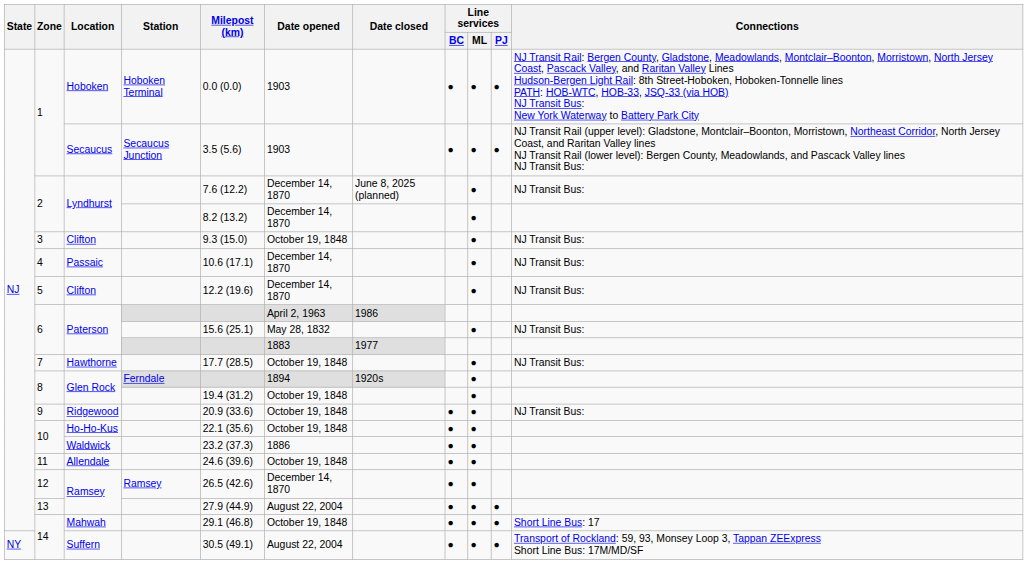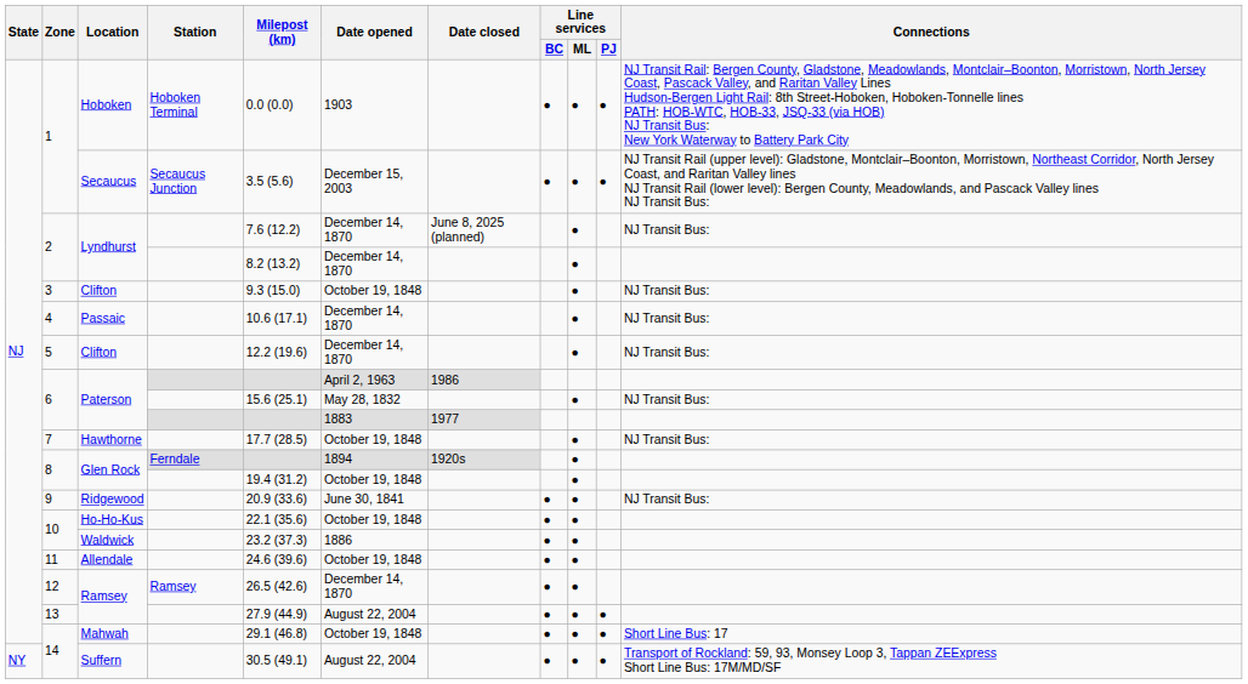Secaucus | Date opened: 1903 -> December 15, 2003
Ridgewood | Date opened: October 19, 1848 -> June 30, 1841
